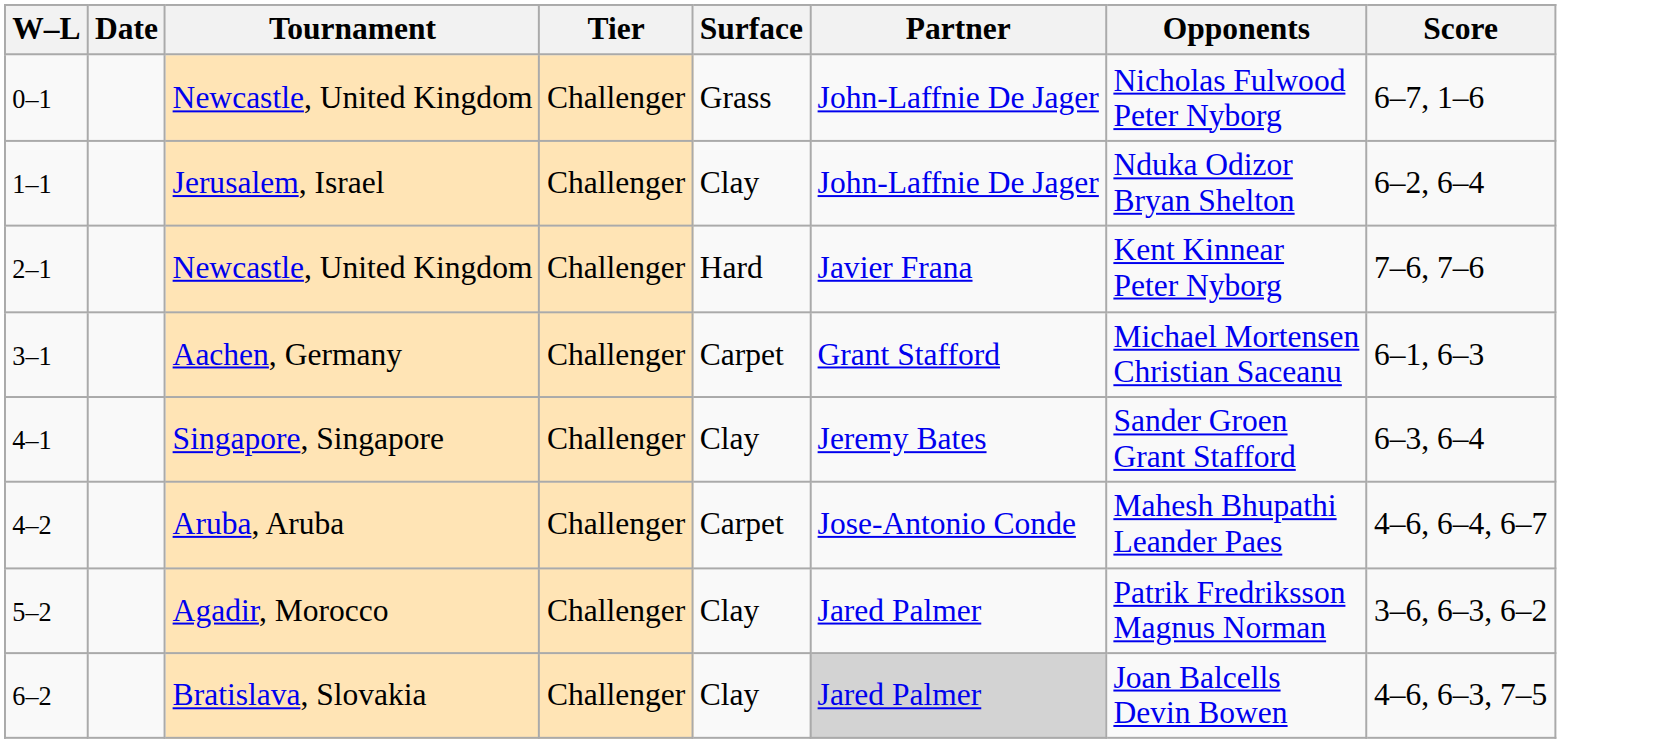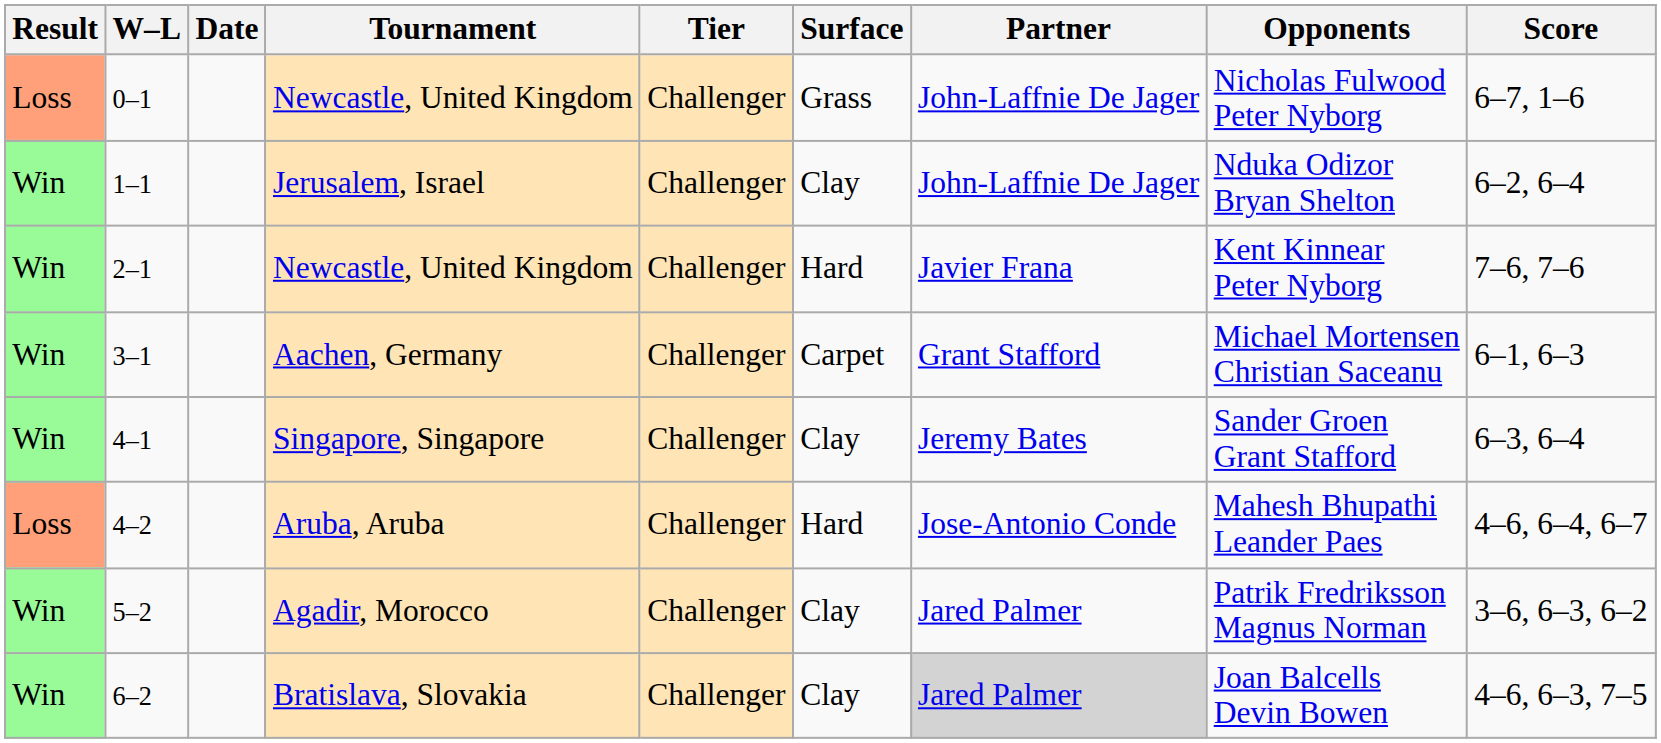+ column: Result | Loss | Win | Win | Win | Win | Loss | Win | Win
4–2 | Surface: Carpet -> Hard
